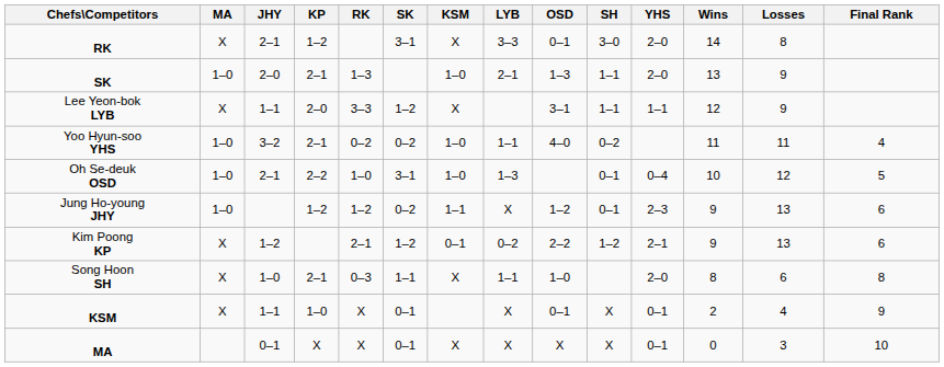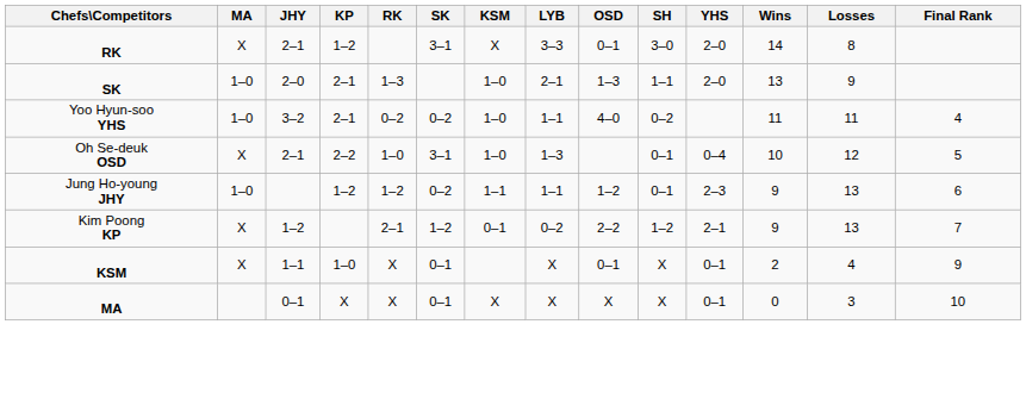- row: Lee Yeon-bok LYB | X | 1–1 | 2–0 | 3–3 | 1–2 | X | 3–1 | 1–1 | 1–1 | 12 | 9
Oh Se-deuk OSD | MA: 1–0 -> X
Jung Ho-young JHY | LYB: X -> 1–1
Kim Poong KP | Final Rank: 6 -> 7
- row: Song Hoon SH | X | 1–0 | 2–1 | 0–3 | 1–1 | X | 1–1 | 1–0 | 2–0 | 8 | 6 | 8
